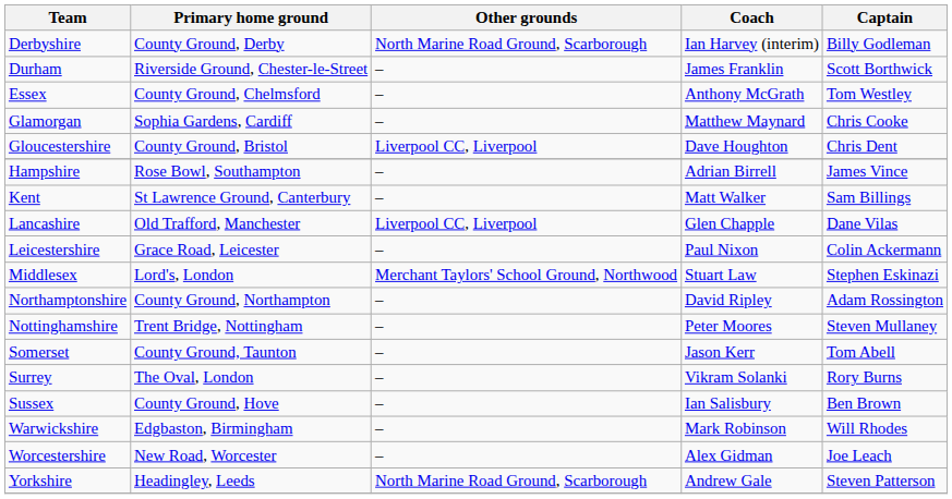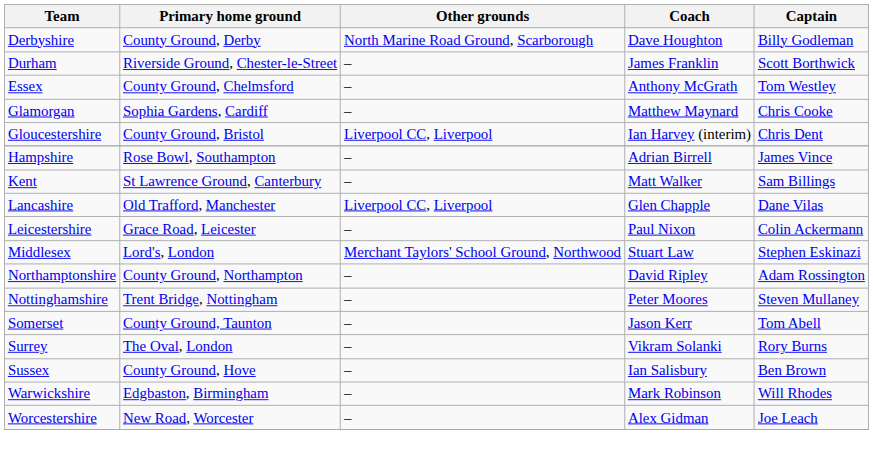Derbyshire | Coach: Ian Harvey (interim) -> Dave Houghton
Gloucestershire | Coach: Dave Houghton -> Ian Harvey (interim)
- row: Yorkshire | Headingley, Leeds | North Marine Road Ground, Scarborough | Andrew Gale | Steven Patterson
